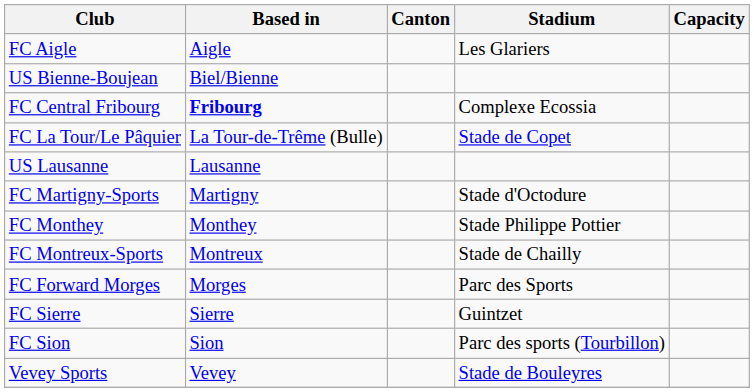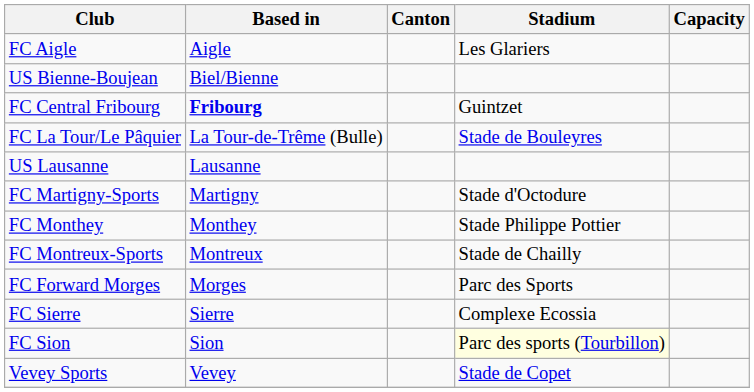FC Central Fribourg | Stadium: Complexe Ecossia -> Guintzet
FC La Tour/Le Pâquier | Stadium: Stade de Copet -> Stade de Bouleyres
FC Sierre | Stadium: Guintzet -> Complexe Ecossia
FC Sion | Stadium: no background -> lightyellow background
Vevey Sports | Stadium: Stade de Bouleyres -> Stade de Copet
